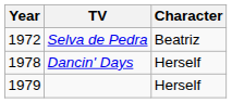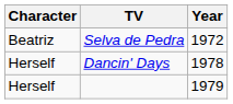columns swapped: Year <-> Character
